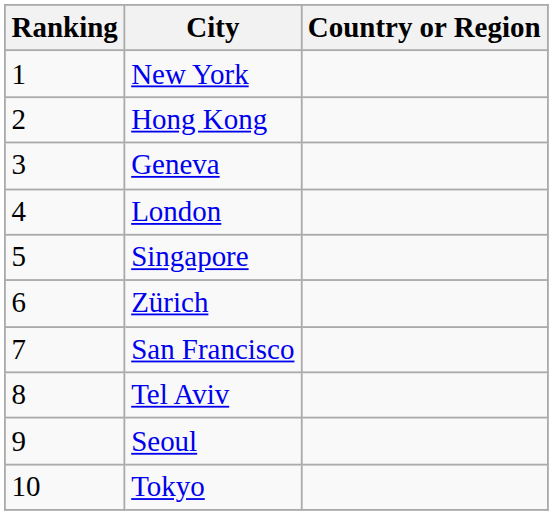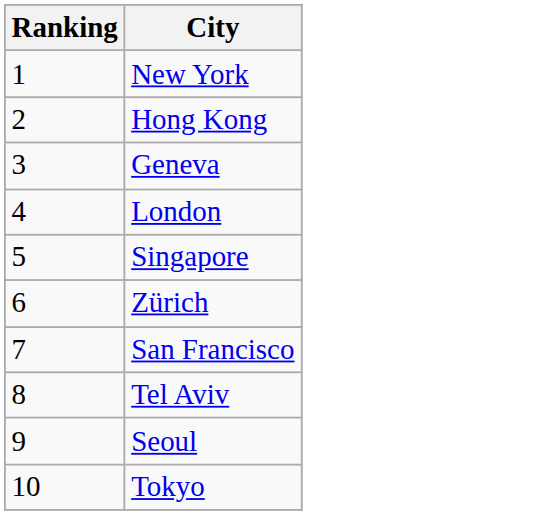- column: Country or Region
